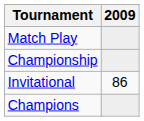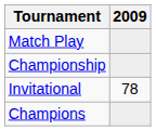Invitational | 2009: 86 -> 78
